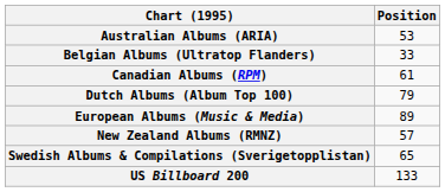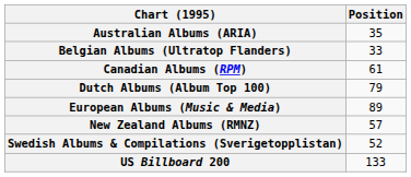Australian Albums (ARIA) | Position: 53 -> 35
Swedish Albums & Compilations (Sverigetopplistan) | Position: 65 -> 52
